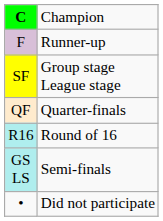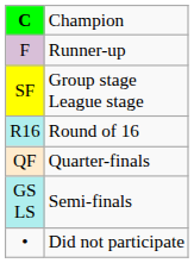rows swapped: QF <-> R16
